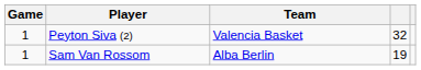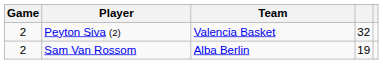Peyton Siva (2) | Game: 1 -> 2
Sam Van Rossom | Game: 1 -> 2
